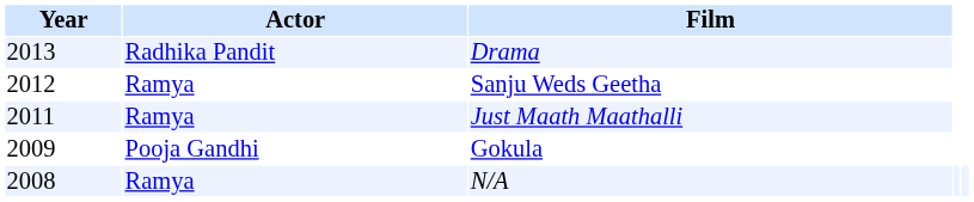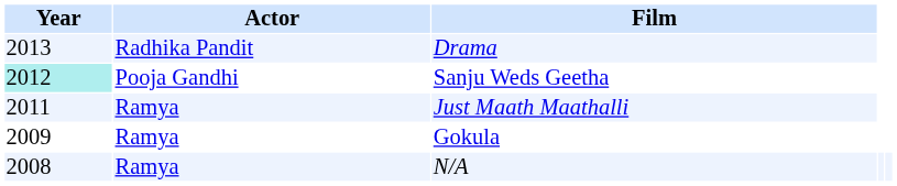Sanju Weds Geetha | Year: no background -> paleturquoise background
Sanju Weds Geetha | Actor: Ramya -> Pooja Gandhi
Gokula | Actor: Pooja Gandhi -> Ramya
